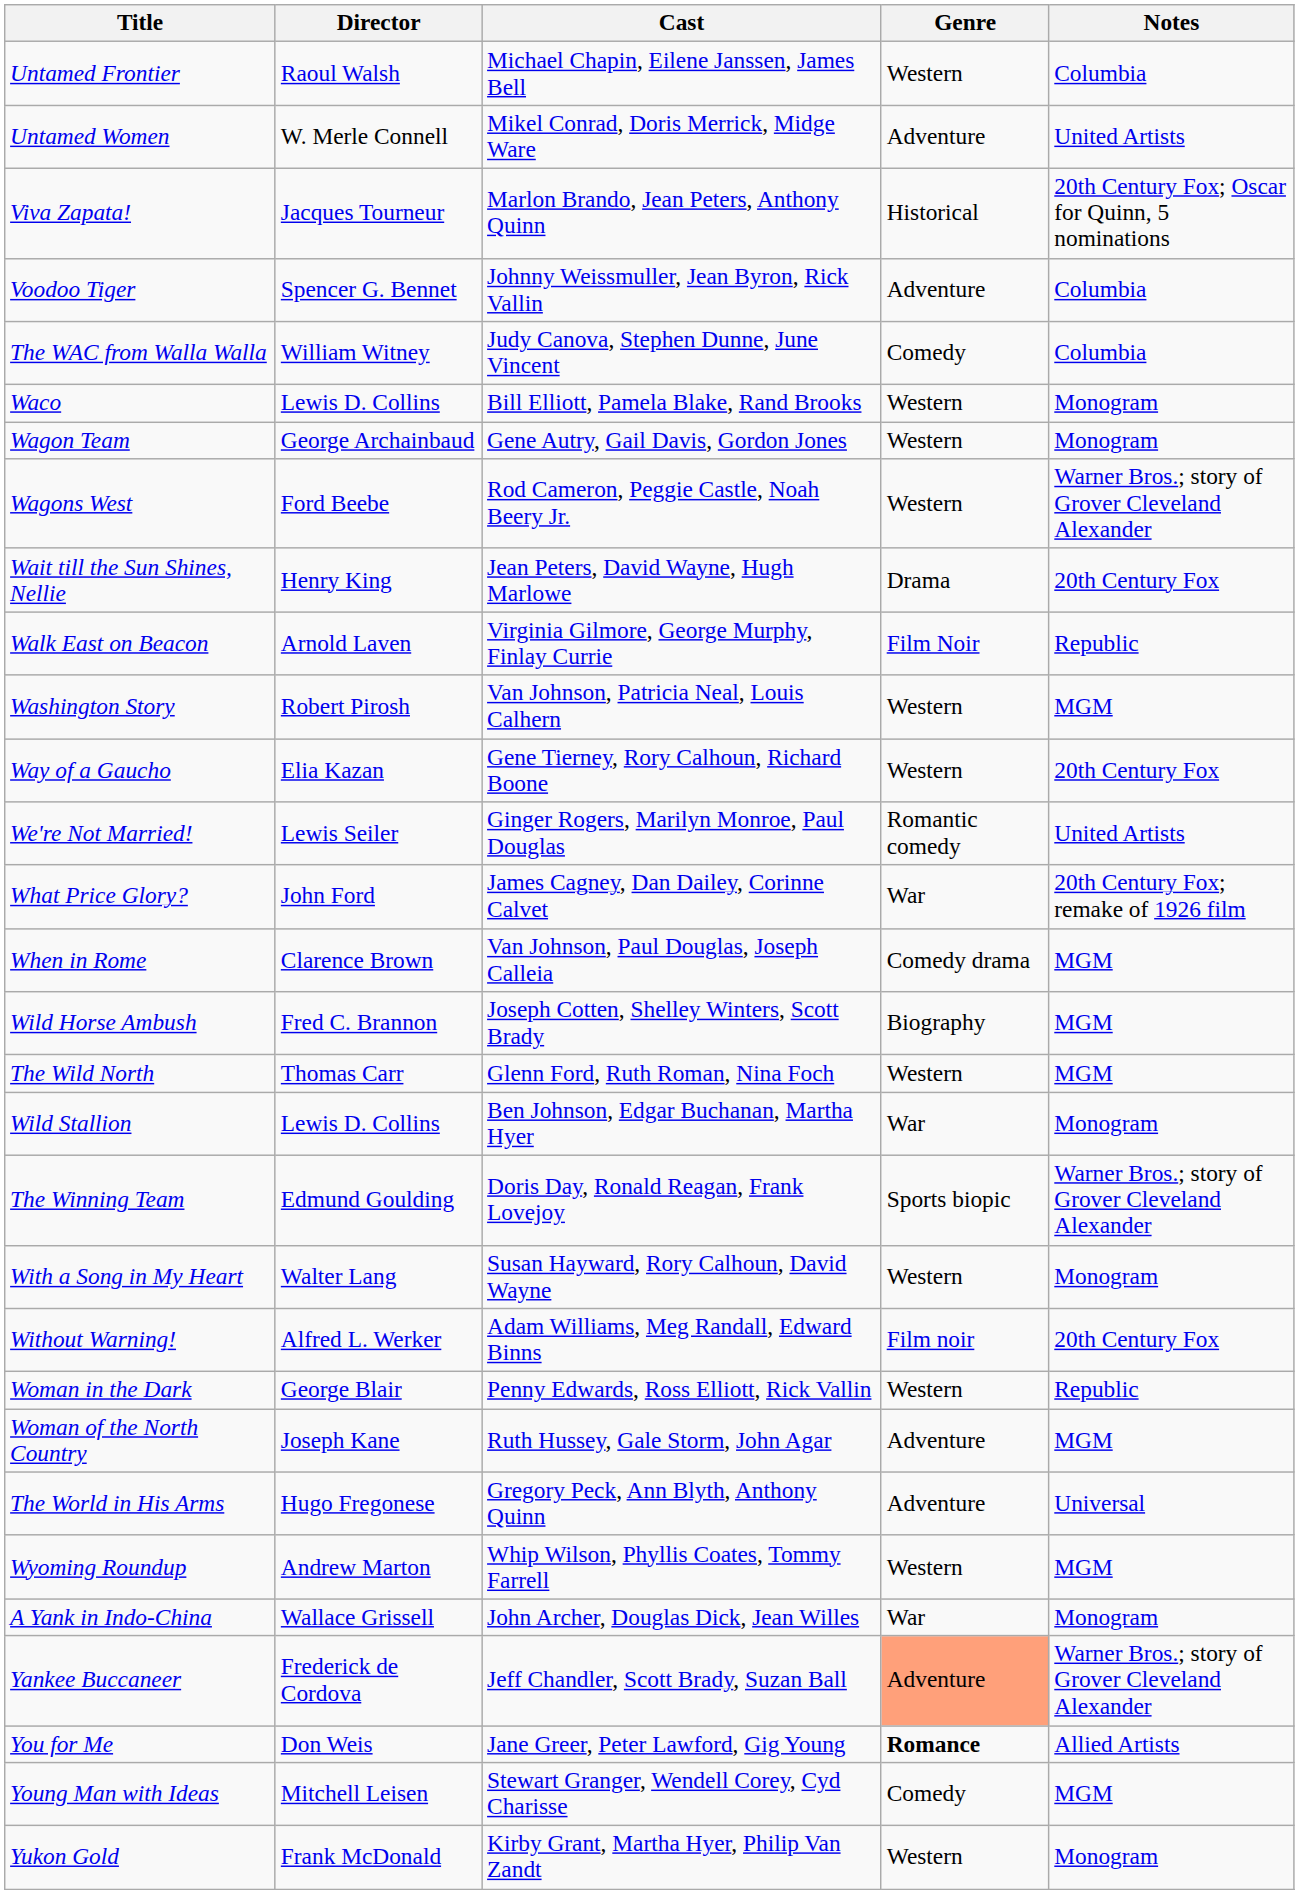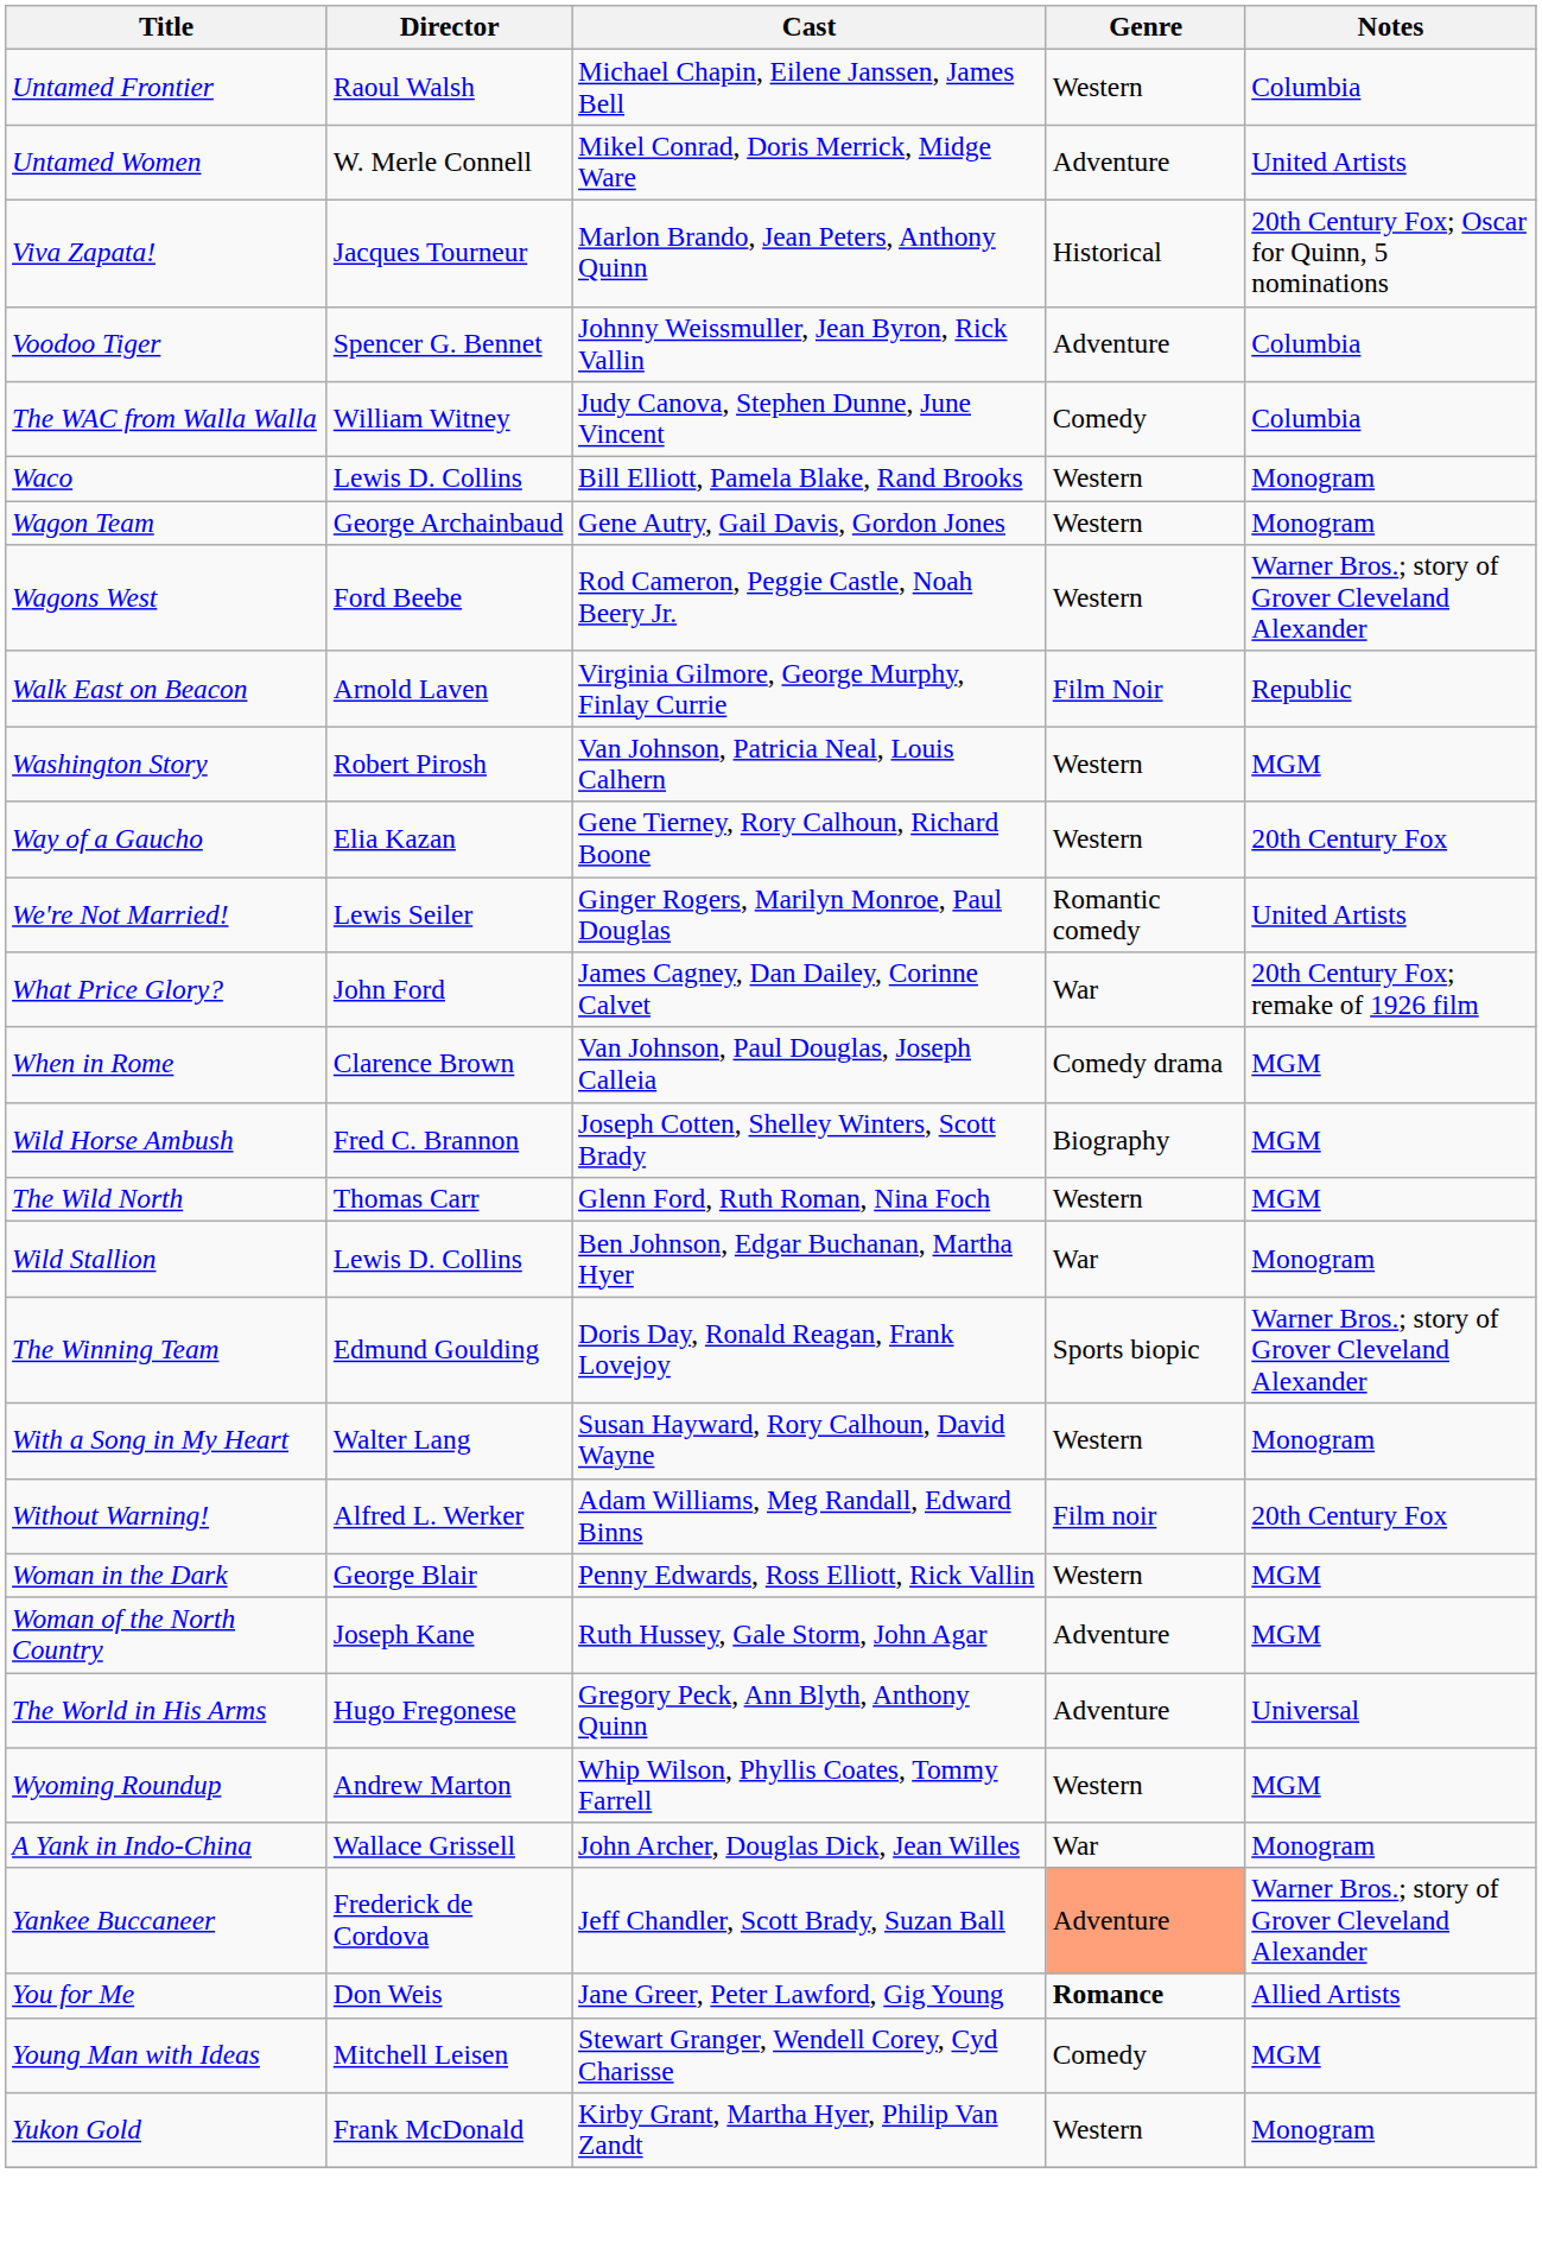- row: Wait till the Sun Shines, Nellie | Henry King | Jean Peters, David Wayne, Hugh Marlowe | Drama | 20th Century Fox
Woman in the Dark | Notes: Republic -> MGM
